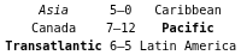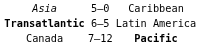rows swapped: Canada <-> Transatlantic
